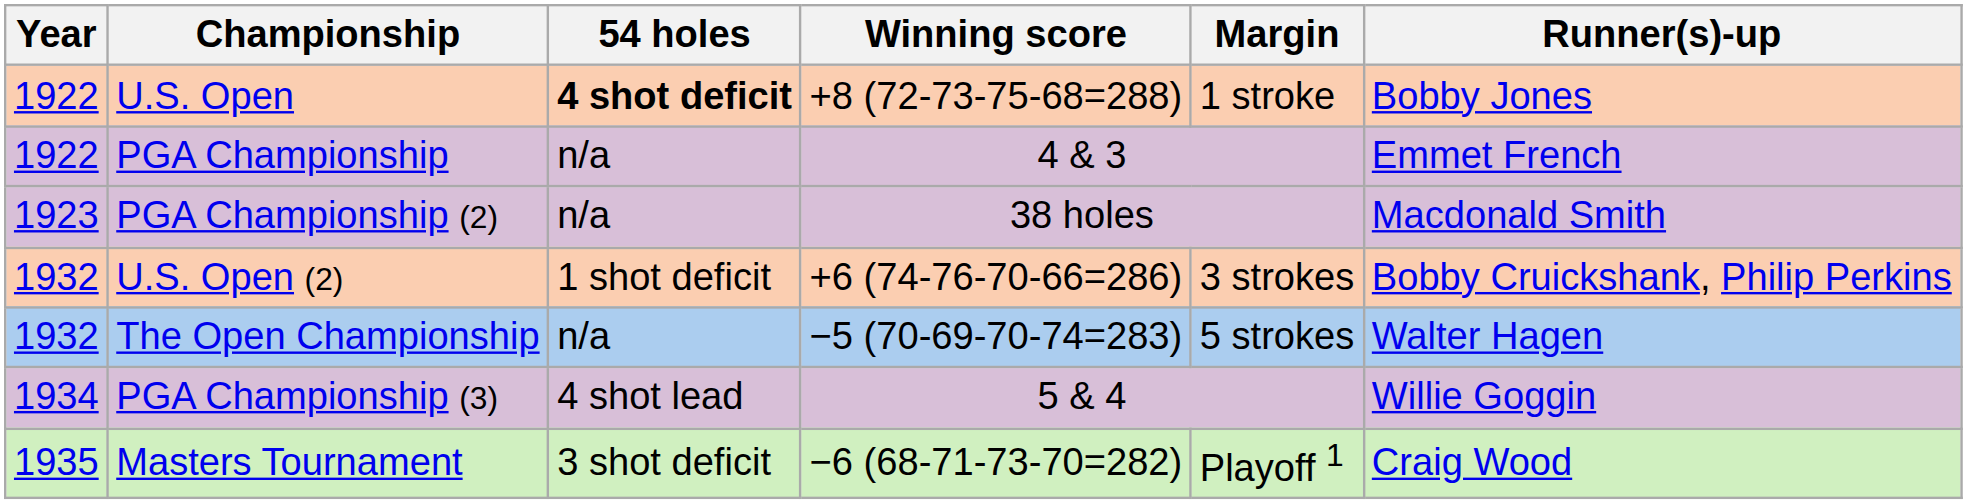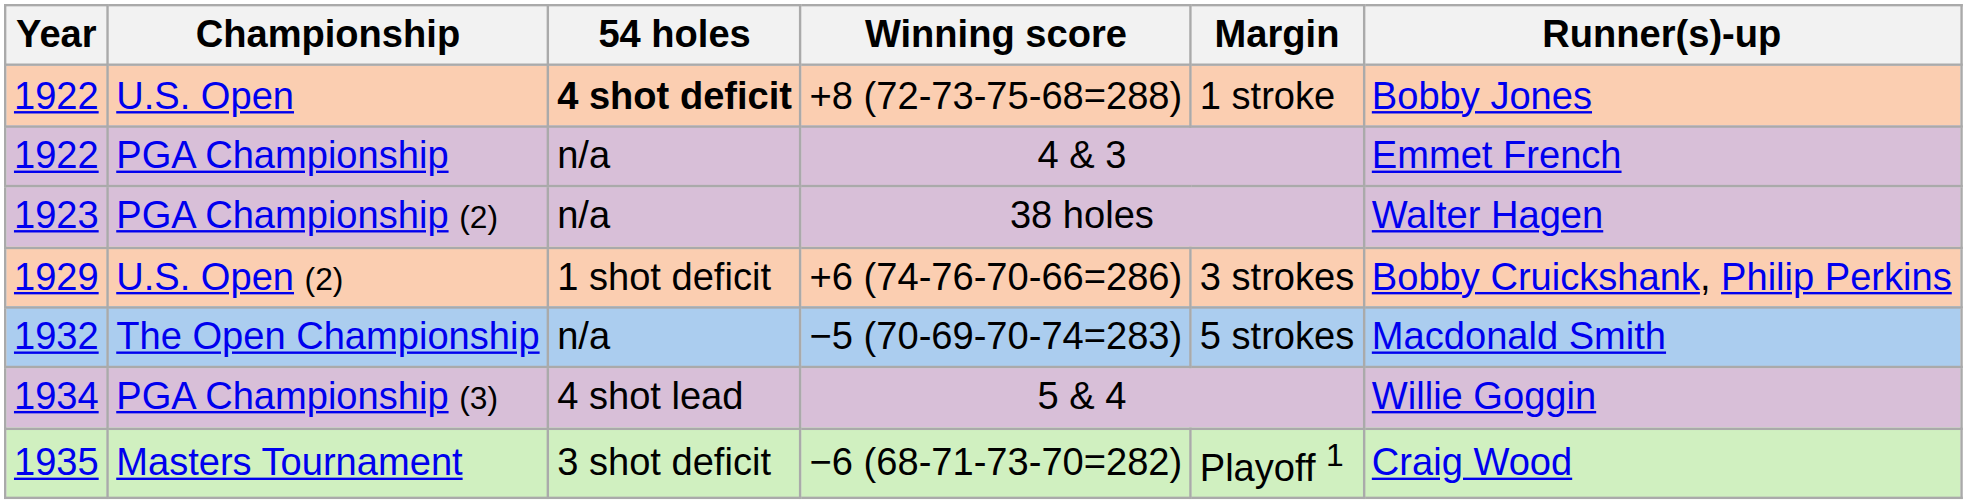PGA Championship (2) | Runner(s)-up: Macdonald Smith -> Walter Hagen
U.S. Open (2) | Year: 1932 -> 1929
The Open Championship | Runner(s)-up: Walter Hagen -> Macdonald Smith
